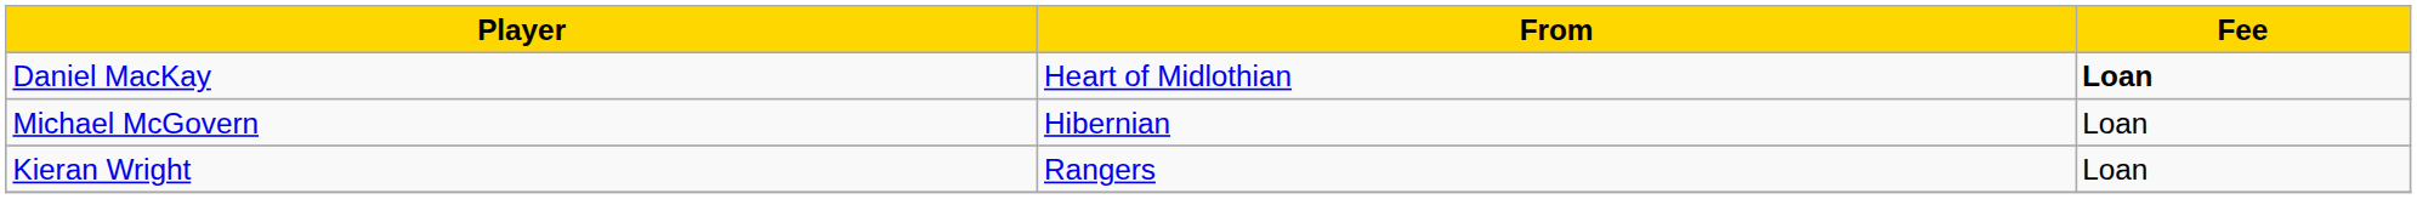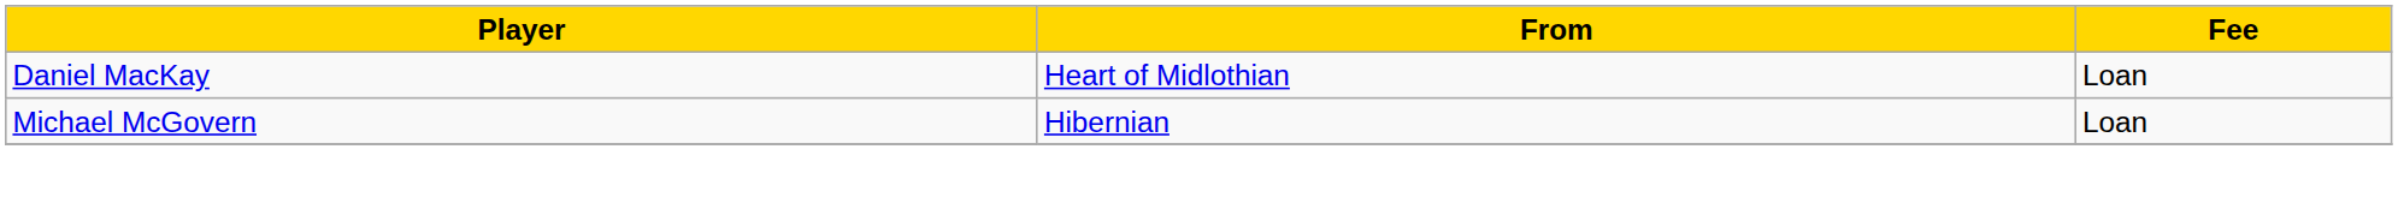Daniel MacKay | Fee: bold -> normal
- row: Kieran Wright | Rangers | Loan
